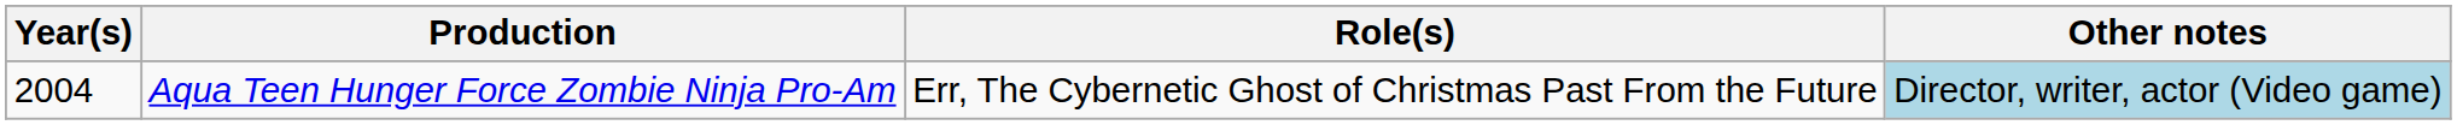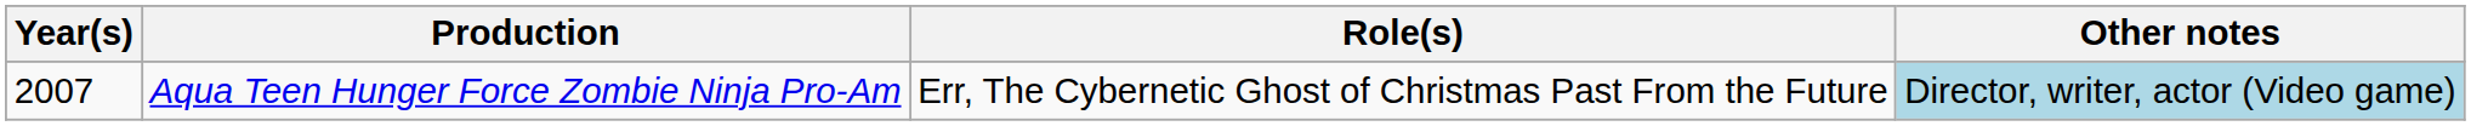Aqua Teen Hunger Force Zombie Ninja Pro-Am | Year(s): 2004 -> 2007
